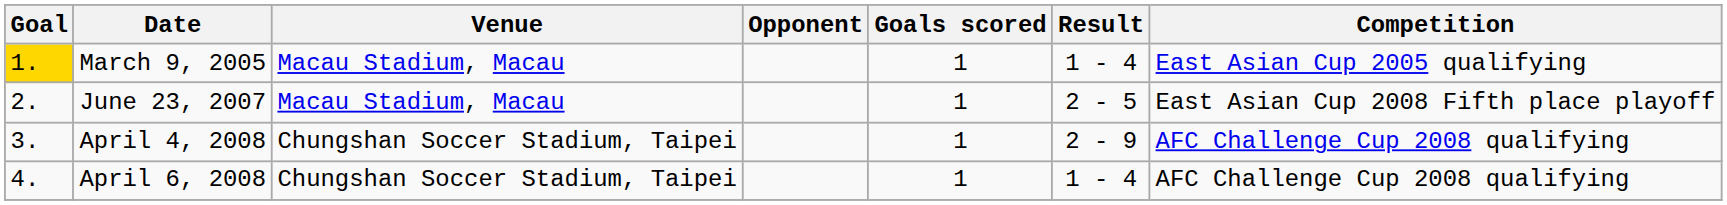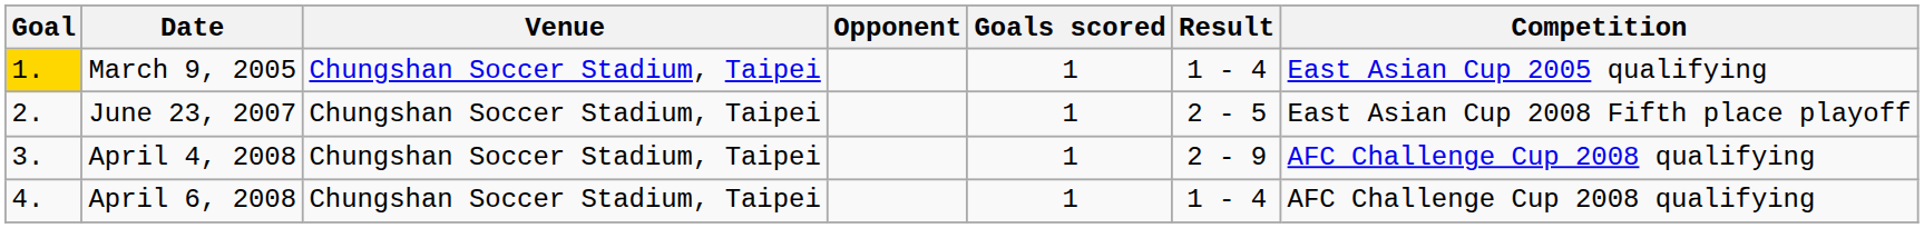March 9, 2005 | Venue: Macau Stadium, Macau -> Chungshan Soccer Stadium, Taipei
June 23, 2007 | Venue: Macau Stadium, Macau -> Chungshan Soccer Stadium, Taipei
